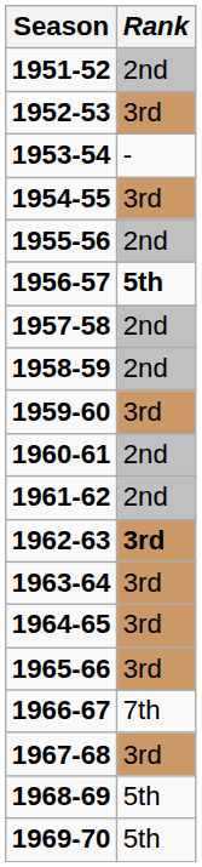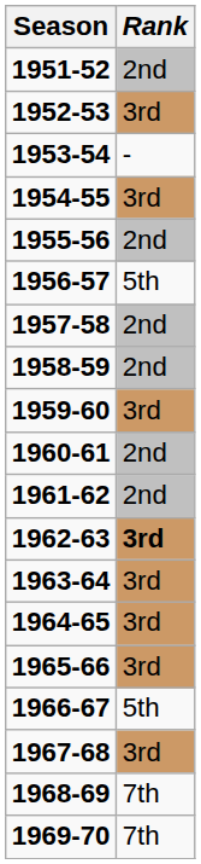1956-57 | Rank: bold -> normal
1966-67 | Rank: 7th -> 5th
1968-69 | Rank: 5th -> 7th
1969-70 | Rank: 5th -> 7th
